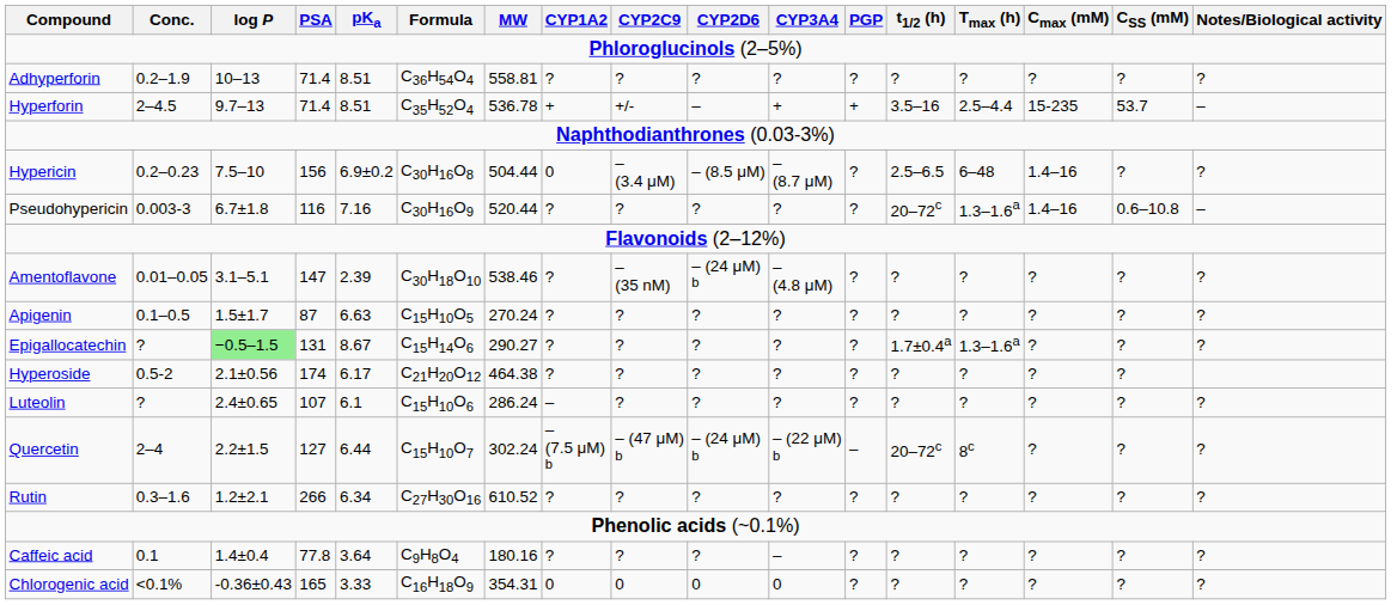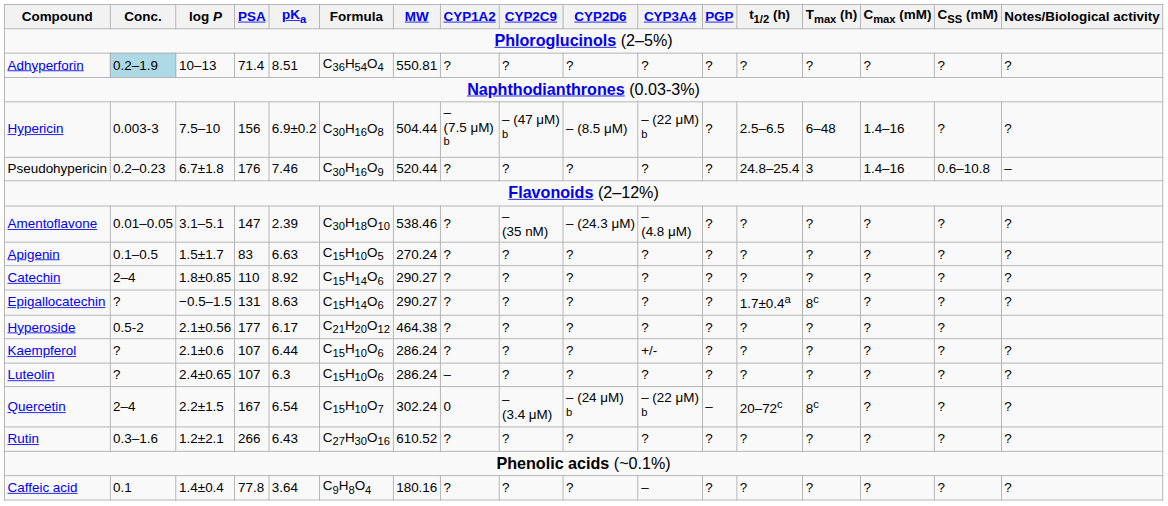Adhyperforin | Conc.: no background -> lightblue background
Adhyperforin | MW: 558.81 -> 550.81
- row: Hyperforin | 2–4.5 | 9.7–13 | 71.4 | 8.51 | C35H52O4 | 536.78 | + | +/- | – | + | + | 3.5–16 | 2.5–4.4 | 15-235 | 53.7 | –
Hypericin | Conc.: 0.2–0.23 -> 0.003-3
Hypericin | CYP1A2: 0 -> – (7.5 μM) b
Hypericin | CYP2C9: – (3.4 μM) -> – (47 μM) b
Hypericin | CYP3A4: – (8.7 μM) -> – (22 μM) b
Pseudohypericin | Conc.: 0.003-3 -> 0.2–0.23
Pseudohypericin | PSA: 116 -> 176
Pseudohypericin | pKa: 7.16 -> 7.46
Pseudohypericin | t1/2 (h): 20–72c -> 24.8–25.4
Pseudohypericin | Tmax (h): 1.3–1.6a -> 3
Amentoflavone | CYP2D6: – (24 μM) b -> – (24.3 μM)
Apigenin | PSA: 87 -> 83
+ row: Catechin | 2–4 | 1.8±0.85 | 110 | 8.92 | C15H14O6 | 290.27 | ? | ? | ? | ? | ? | ? | ? | ? | ? | ?
Epigallocatechin | log P: lightgreen background -> no background
Epigallocatechin | pKa: 8.67 -> 8.63
Epigallocatechin | Tmax (h): 1.3–1.6a -> 8c
Hyperoside | PSA: 174 -> 177
+ row: Kaempferol | ? | 2.1±0.6 | 107 | 6.44 | C15H10O6 | 286.24 | ? | ? | ? | +/- | ? | ? | ? | ? | ? | ?
Luteolin | pKa: 6.1 -> 6.3
Quercetin | PSA: 127 -> 167
Quercetin | pKa: 6.44 -> 6.54
Quercetin | CYP1A2: – (7.5 μM) b -> 0
Quercetin | CYP2C9: – (47 μM) b -> – (3.4 μM)
Rutin | pKa: 6.34 -> 6.43
- row: Chlorogenic acid | <0.1% | -0.36±0.43 | 165 | 3.33 | C16H18O9 | 354.31 | 0 | 0 | 0 | 0 | ? | ? | ? | ? | ? | ?
